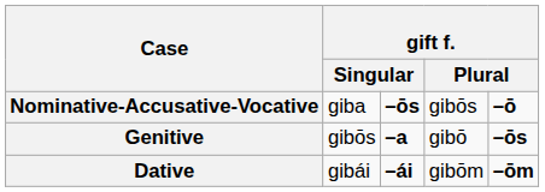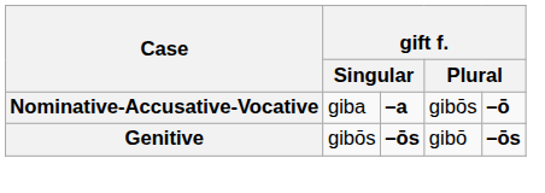Nominative-Accusative-Vocative | column 3: –ōs -> –a
Genitive | column 3: –a -> –ōs
- row: Dative | gibái | –ái | gibōm | –ōm
